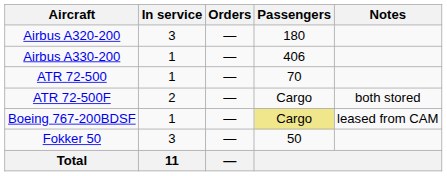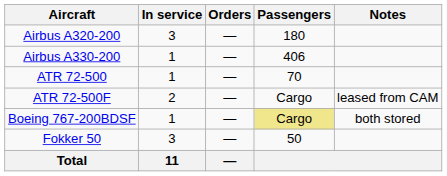ATR 72-500F | Notes: both stored -> leased from CAM
Boeing 767-200BDSF | Notes: leased from CAM -> both stored
